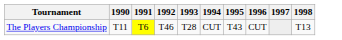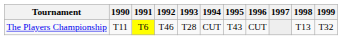+ column: 1999 | T32
